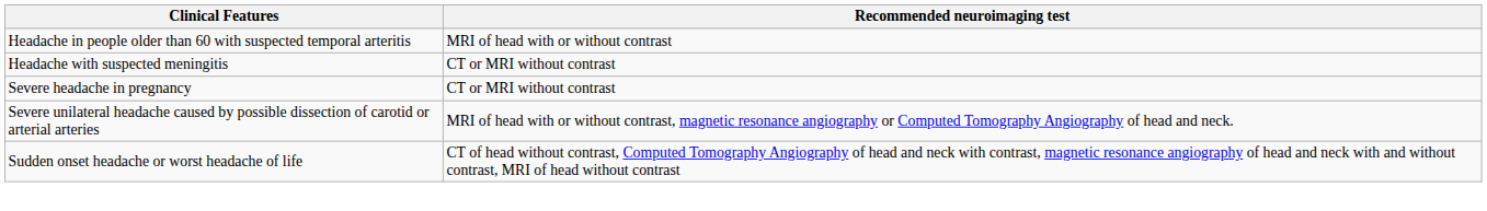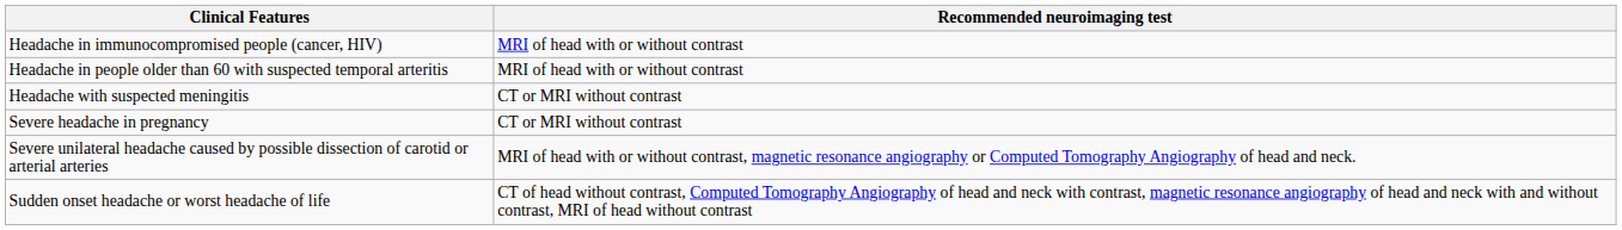+ row: Headache in immunocompromised people (cancer, HIV) | MRI of head with or without contrast
